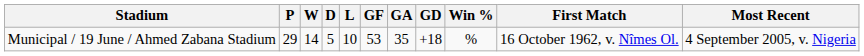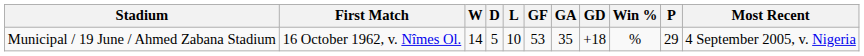columns swapped: P <-> First Match
